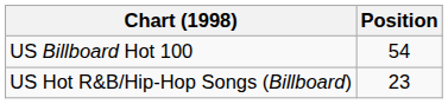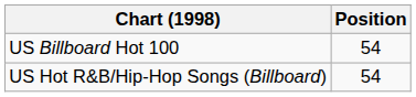US Hot R&B/Hip-Hop Songs (Billboard) | Position: 23 -> 54
